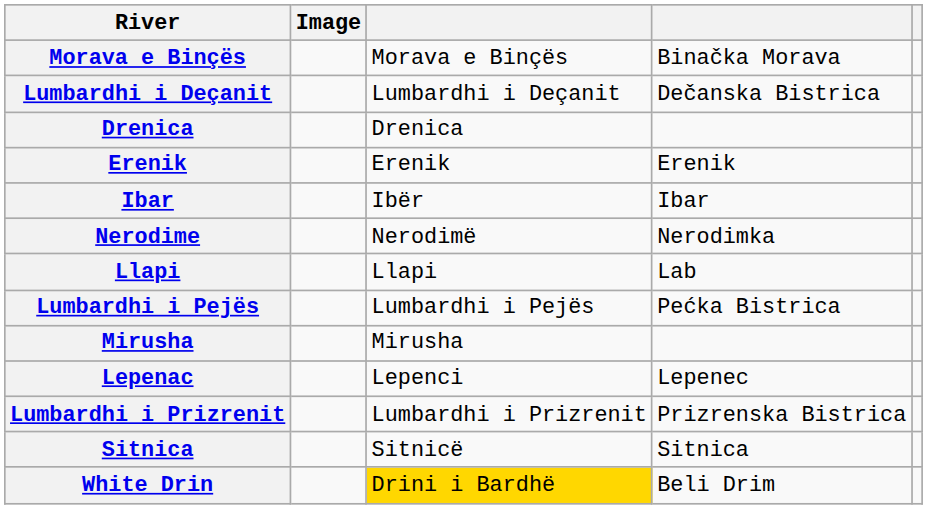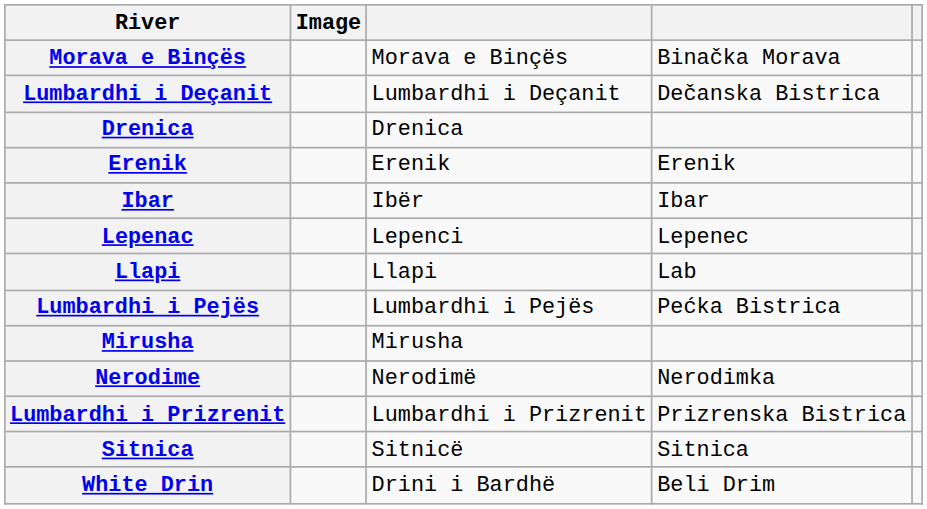rows swapped: Lepenac <-> Nerodime
White Drin | column 3: gold background -> no background
